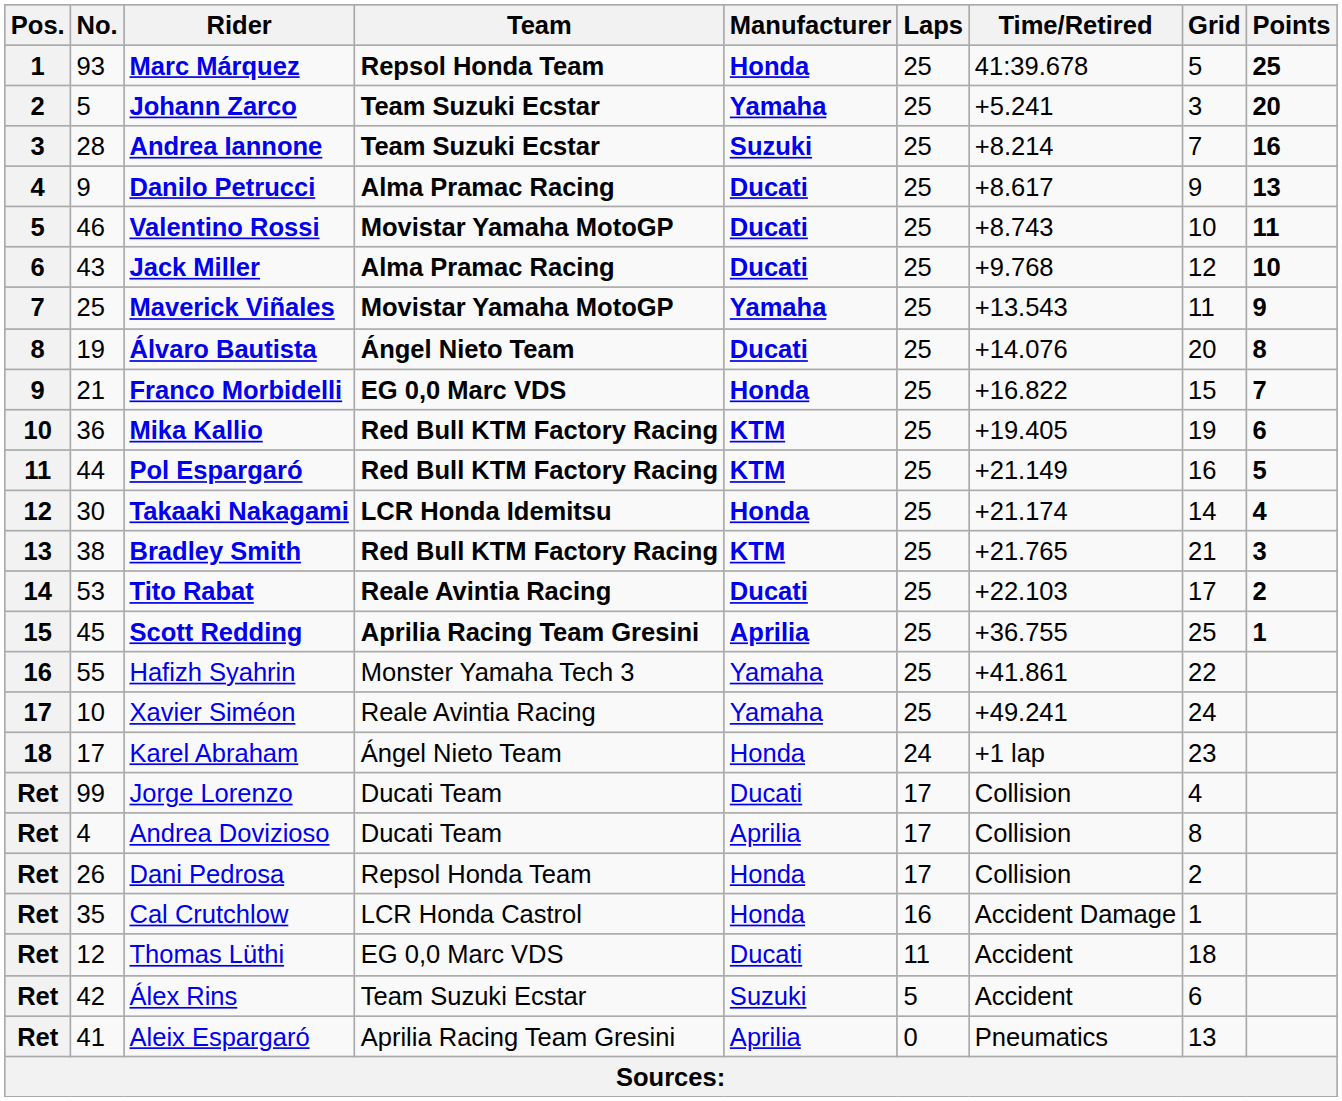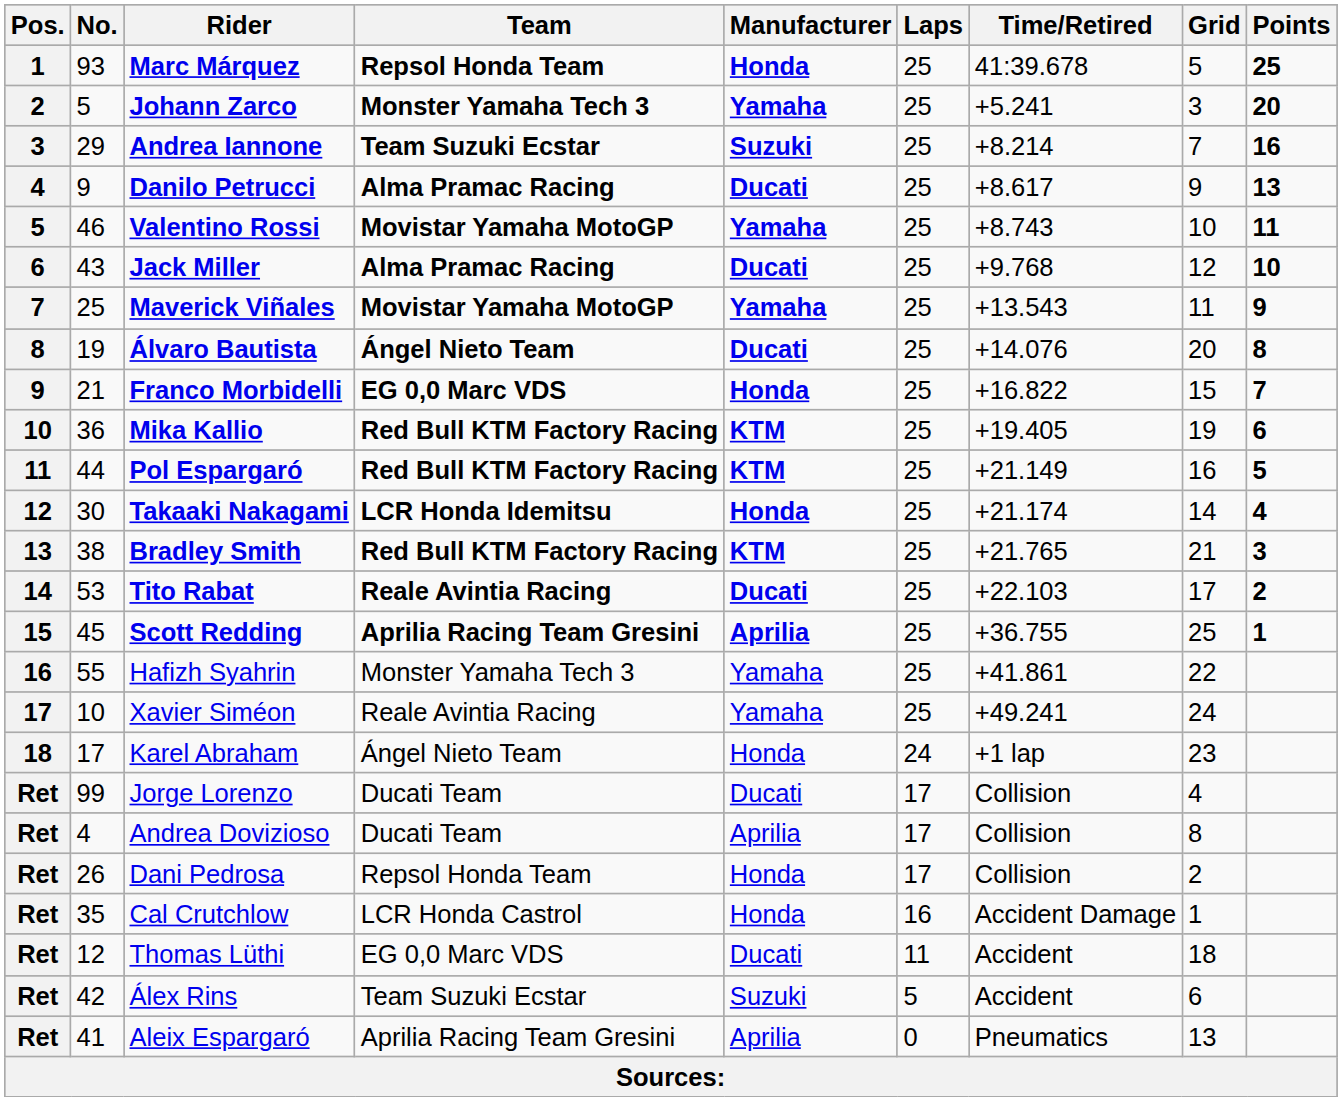Johann Zarco | Team: Team Suzuki Ecstar -> Monster Yamaha Tech 3
Andrea Iannone | No.: 28 -> 29
Valentino Rossi | Manufacturer: Ducati -> Yamaha
